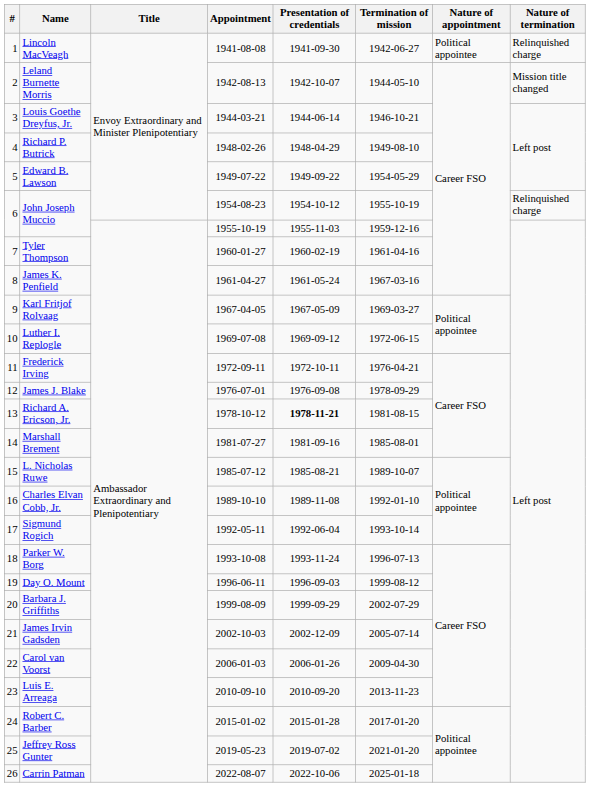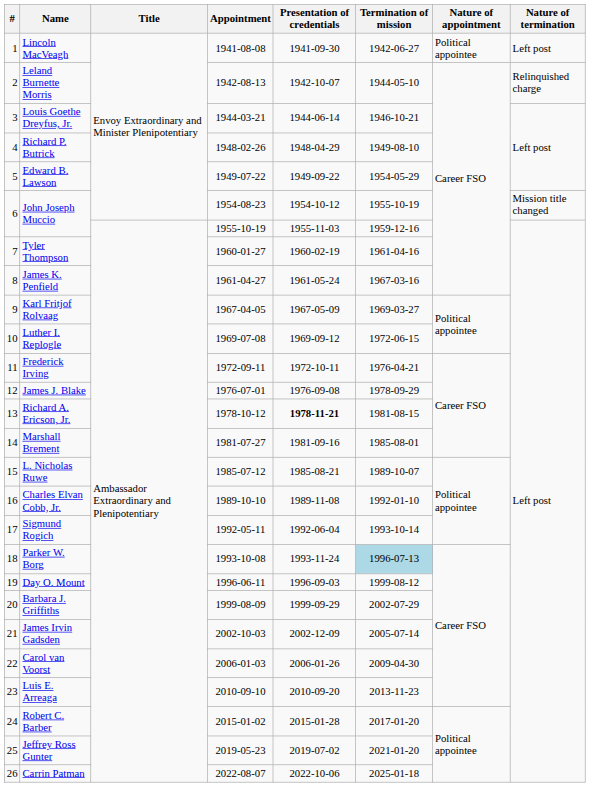Lincoln MacVeagh | Nature of termination: Relinquished charge -> Left post
Leland Burnette Morris | Nature of termination: Mission title changed -> Relinquished charge
John Joseph Muccio / 1954-08-23 | Nature of termination: Relinquished charge -> Mission title changed
Parker W. Borg | Termination of mission: no background -> lightblue background
